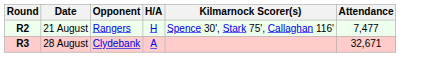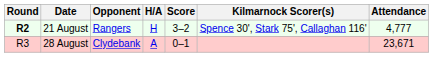+ column: Score | 3–2 | 0–1
21 August | Attendance: 7,477 -> 4,777
28 August | Round: bold -> normal
28 August | Attendance: 32,671 -> 23,671
